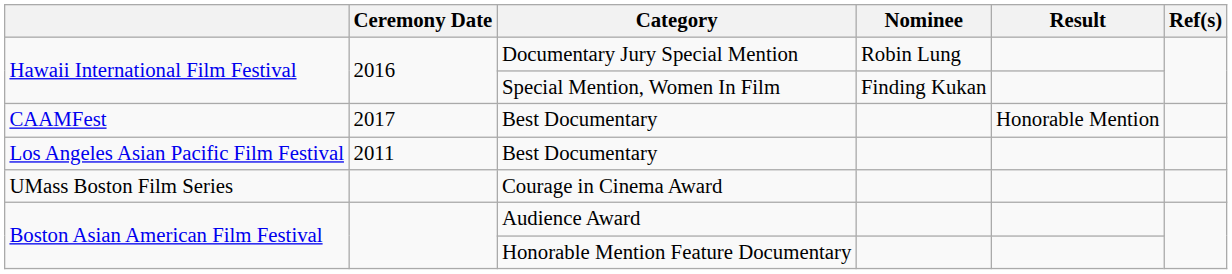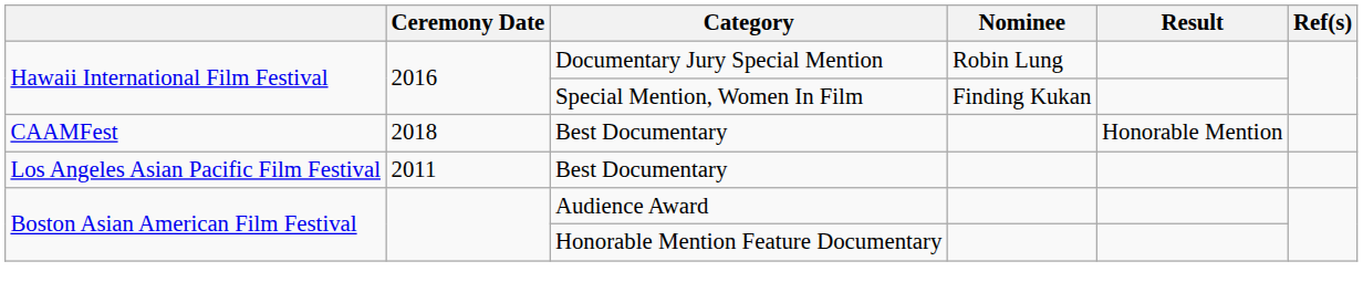CAAMFest / Best Documentary | Ceremony Date: 2017 -> 2018
- row: UMass Boston Film Series | Courage in Cinema Award
